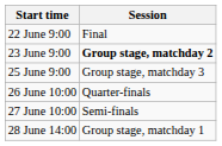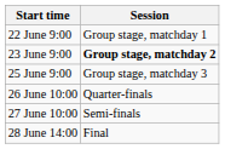22 June 9:00 | Session: Final -> Group stage, matchday 1
28 June 14:00 | Session: Group stage, matchday 1 -> Final
